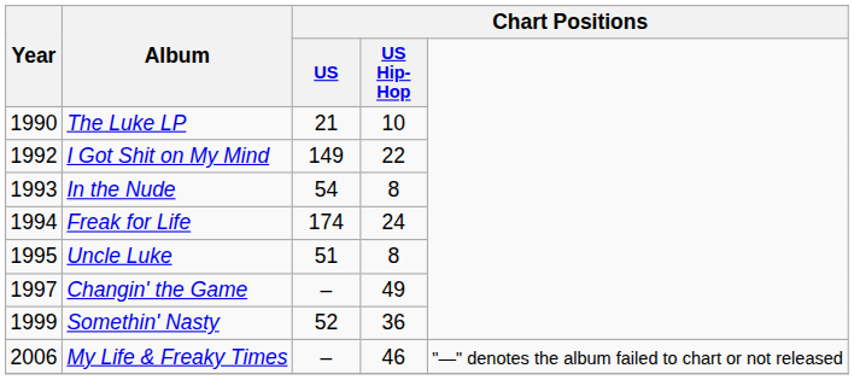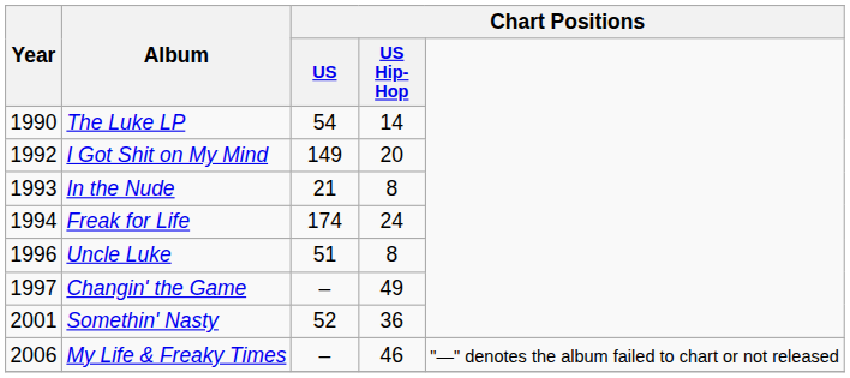The Luke LP | Chart Positions / US: 21 -> 54
The Luke LP | Chart Positions / US Hip-Hop: 10 -> 14
I Got Shit on My Mind | Chart Positions / US Hip-Hop: 22 -> 20
In the Nude | Chart Positions / US: 54 -> 21
Uncle Luke | Year: 1995 -> 1996
Somethin' Nasty | Year: 1999 -> 2001
